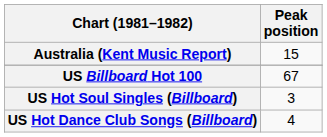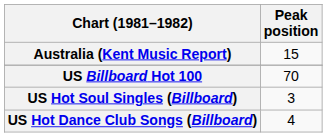US Billboard Hot 100 | Peak position: 67 -> 70
